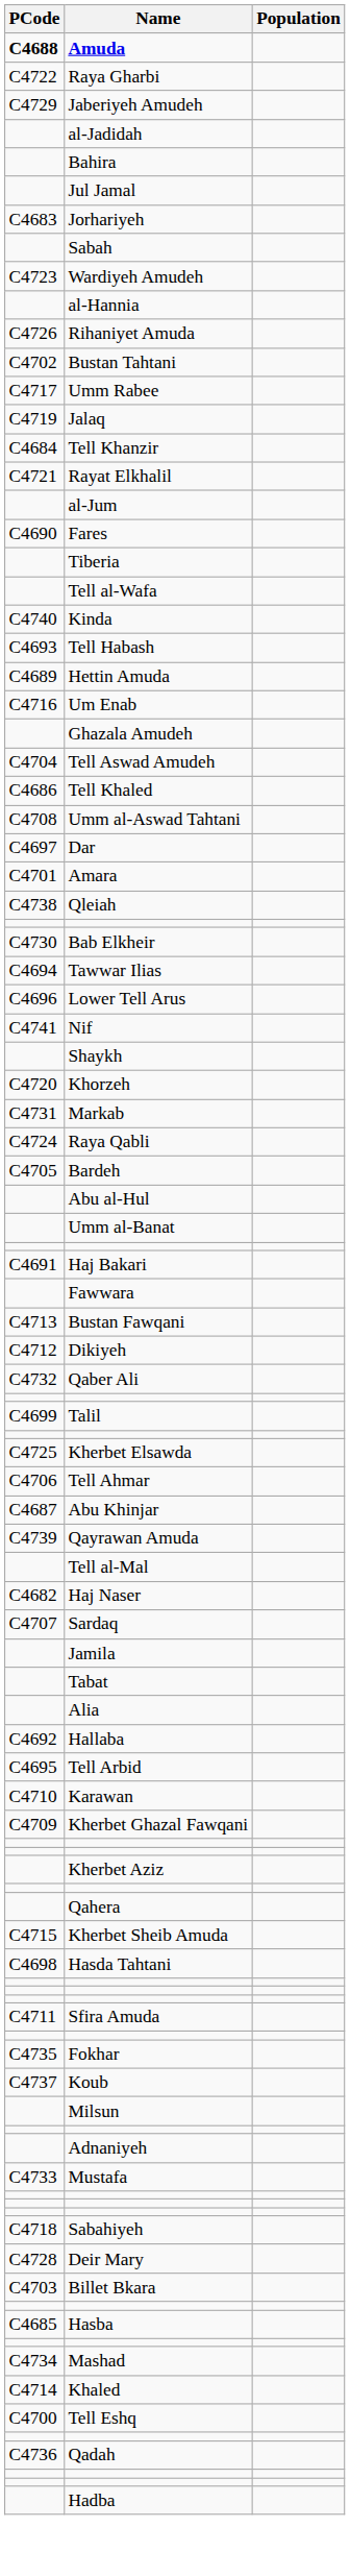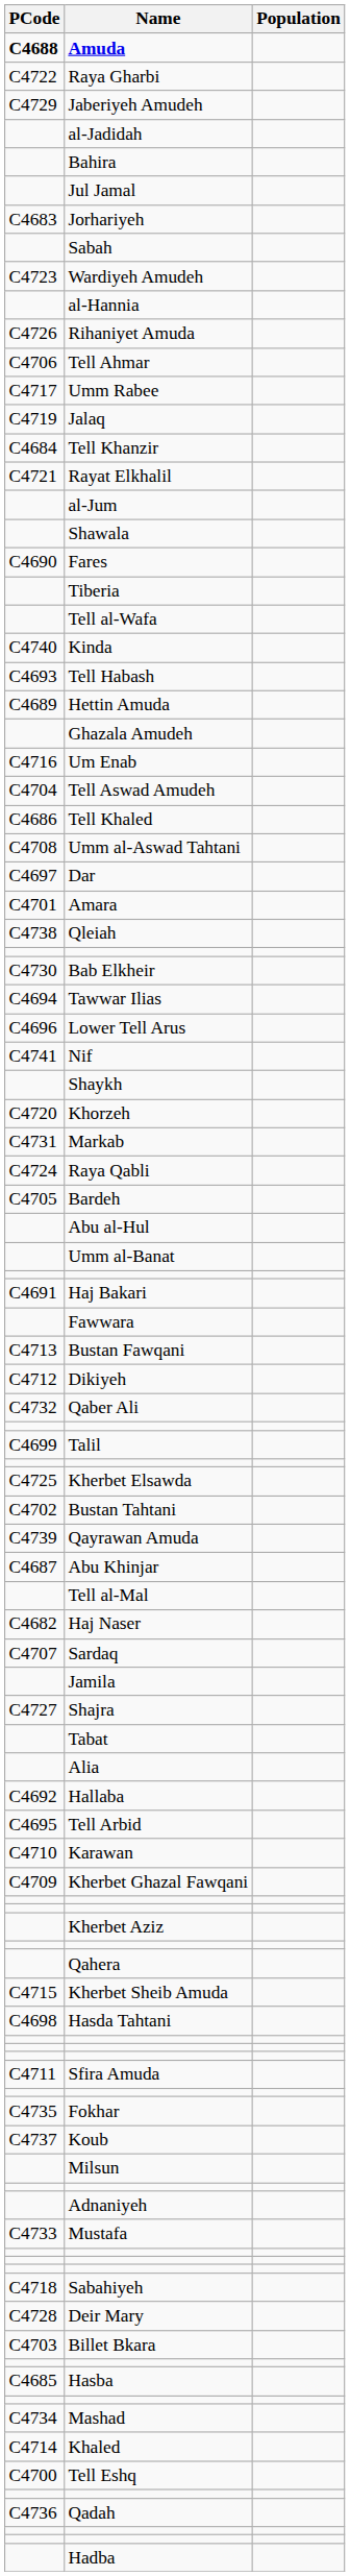rows swapped: Tell Ahmar <-> Bustan Tahtani
+ row: Shawala
rows swapped: Ghazala Amudeh <-> Um Enab
rows swapped: Qayrawan Amuda <-> Abu Khinjar
+ row: C4727 | Shajra
